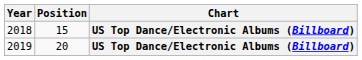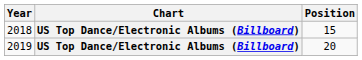columns swapped: Chart <-> Position
